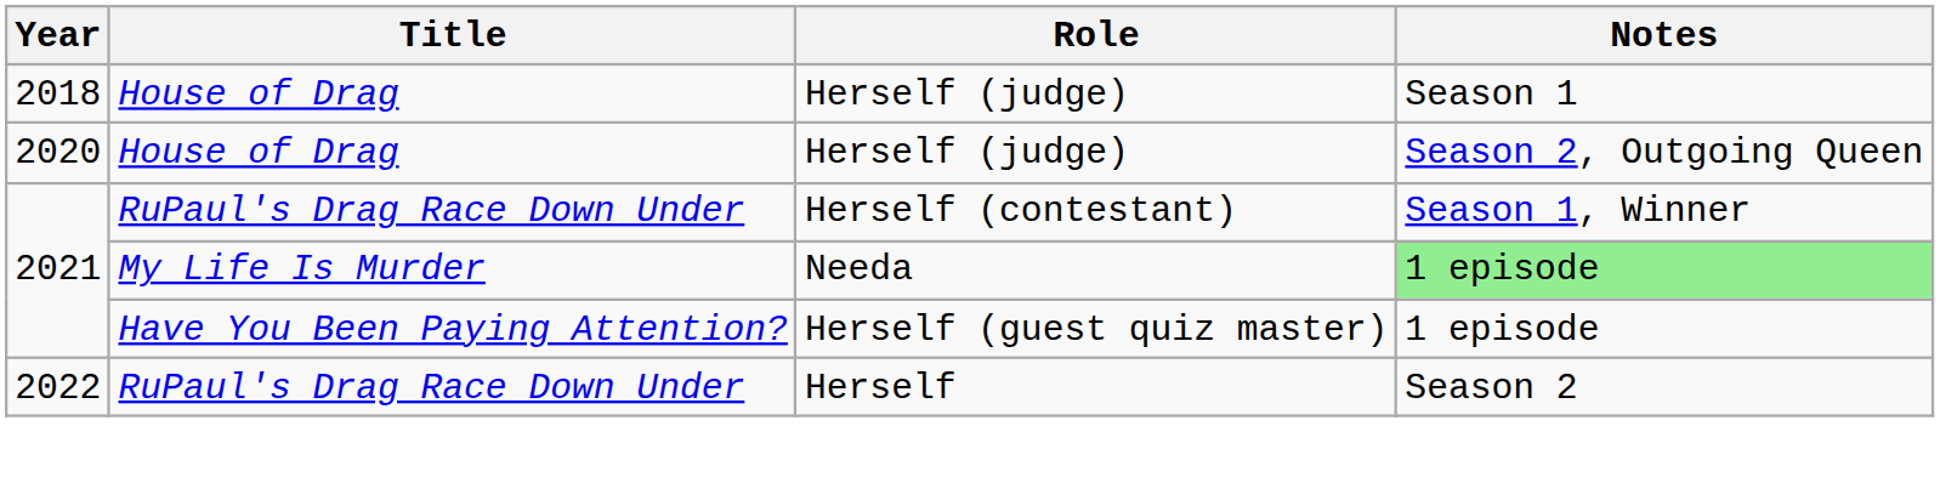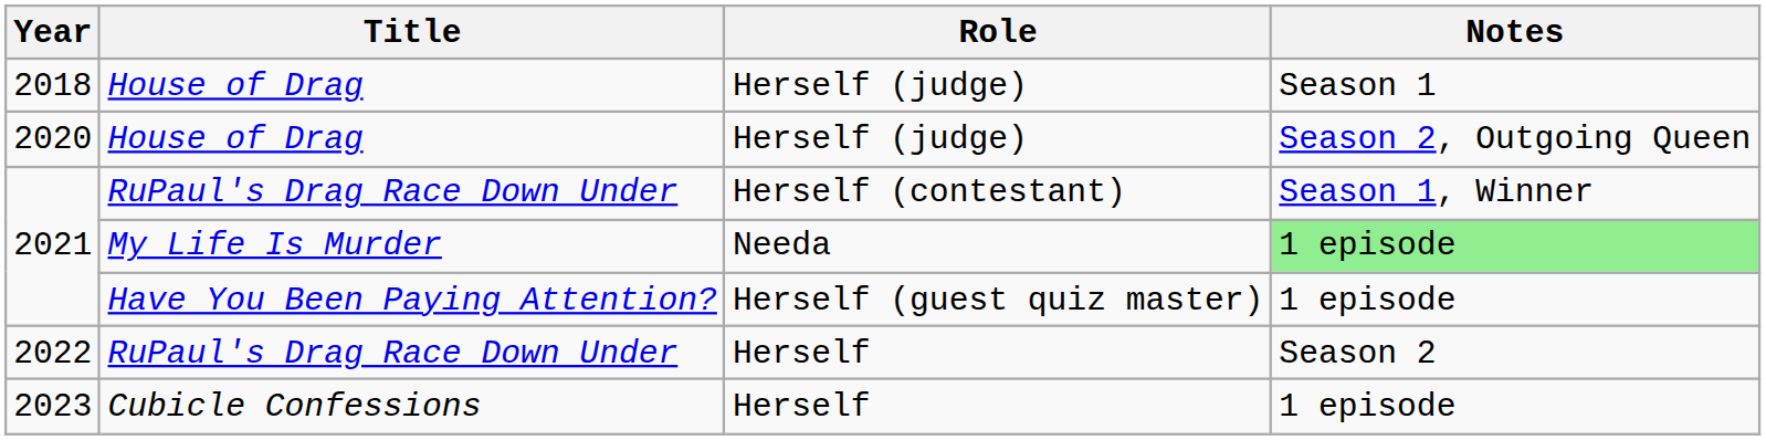+ row: 2023 | Cubicle Confessions | Herself | 1 episode
